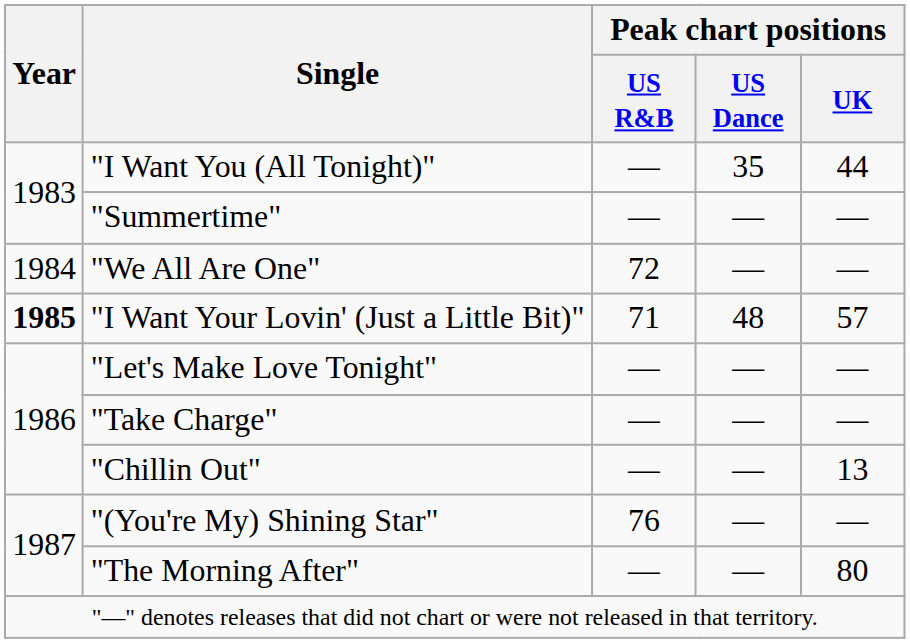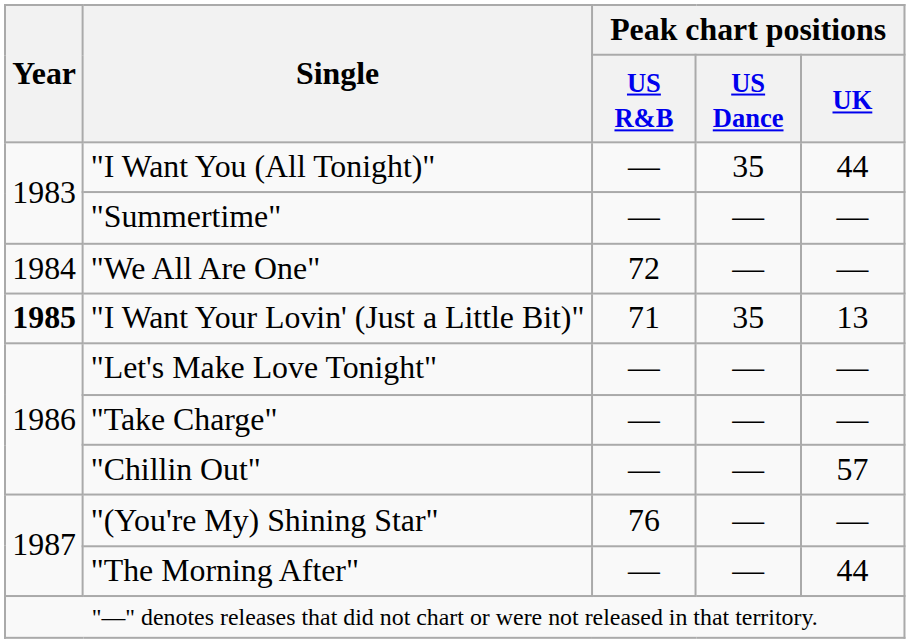"I Want Your Lovin' (Just a Little Bit)" | Peak chart positions / US Dance: 48 -> 35
"I Want Your Lovin' (Just a Little Bit)" | Peak chart positions / UK: 57 -> 13
"Chillin Out" | Peak chart positions / UK: 13 -> 57
"The Morning After" | Peak chart positions / UK: 80 -> 44
